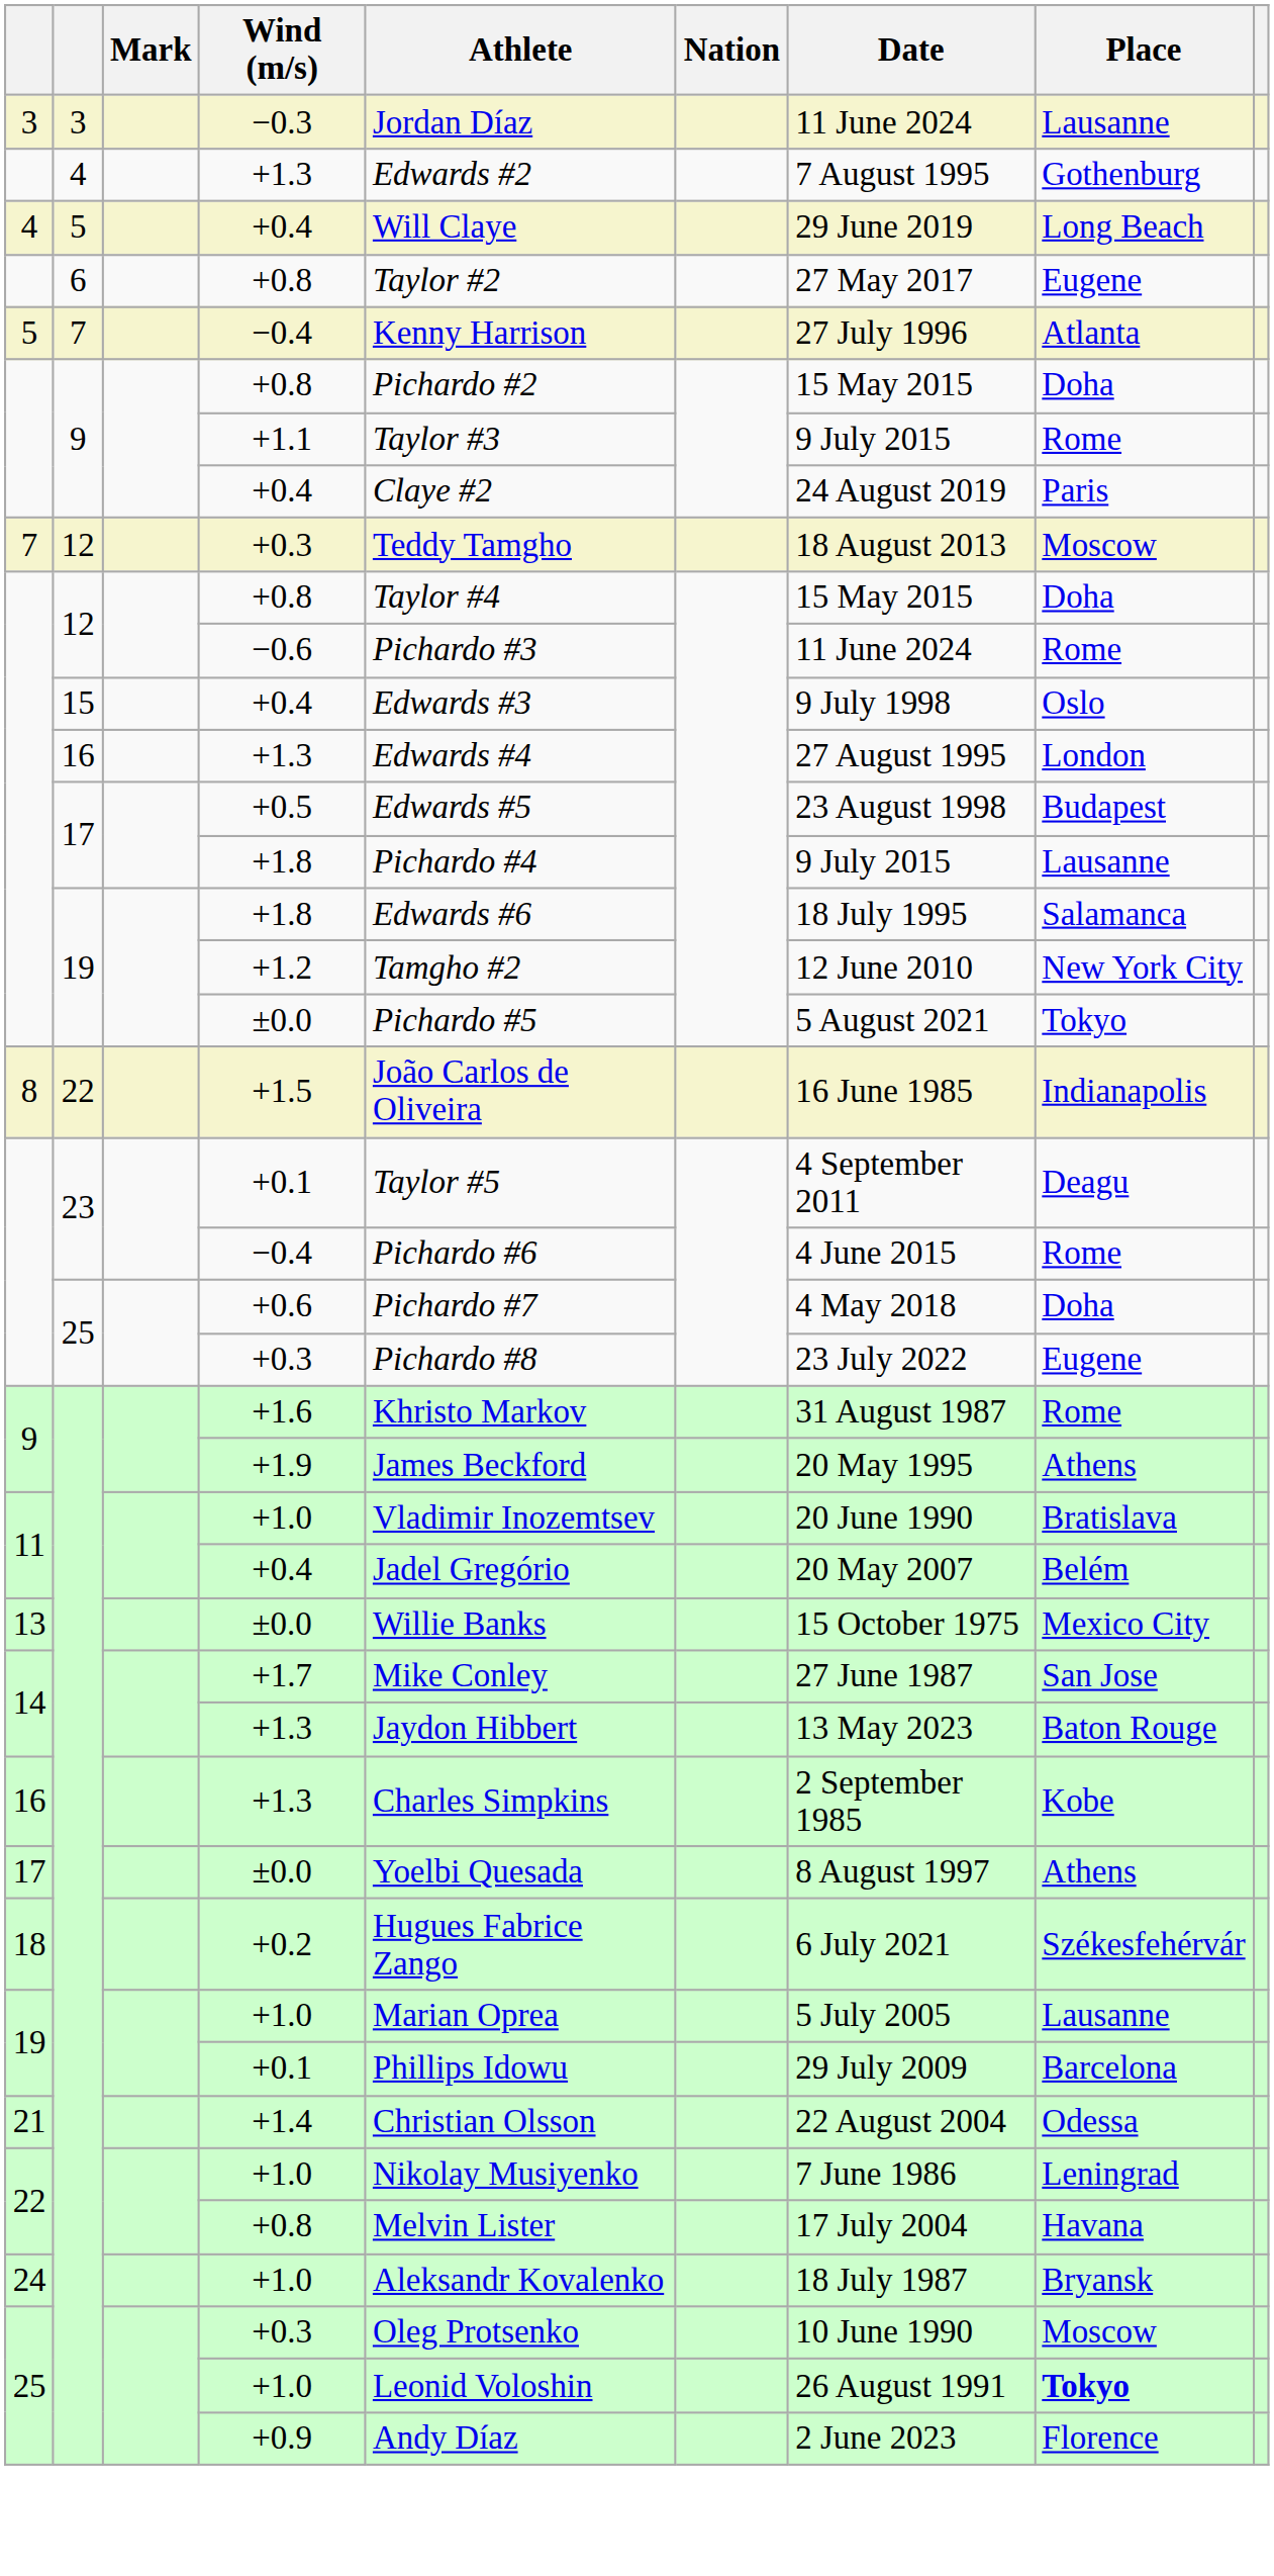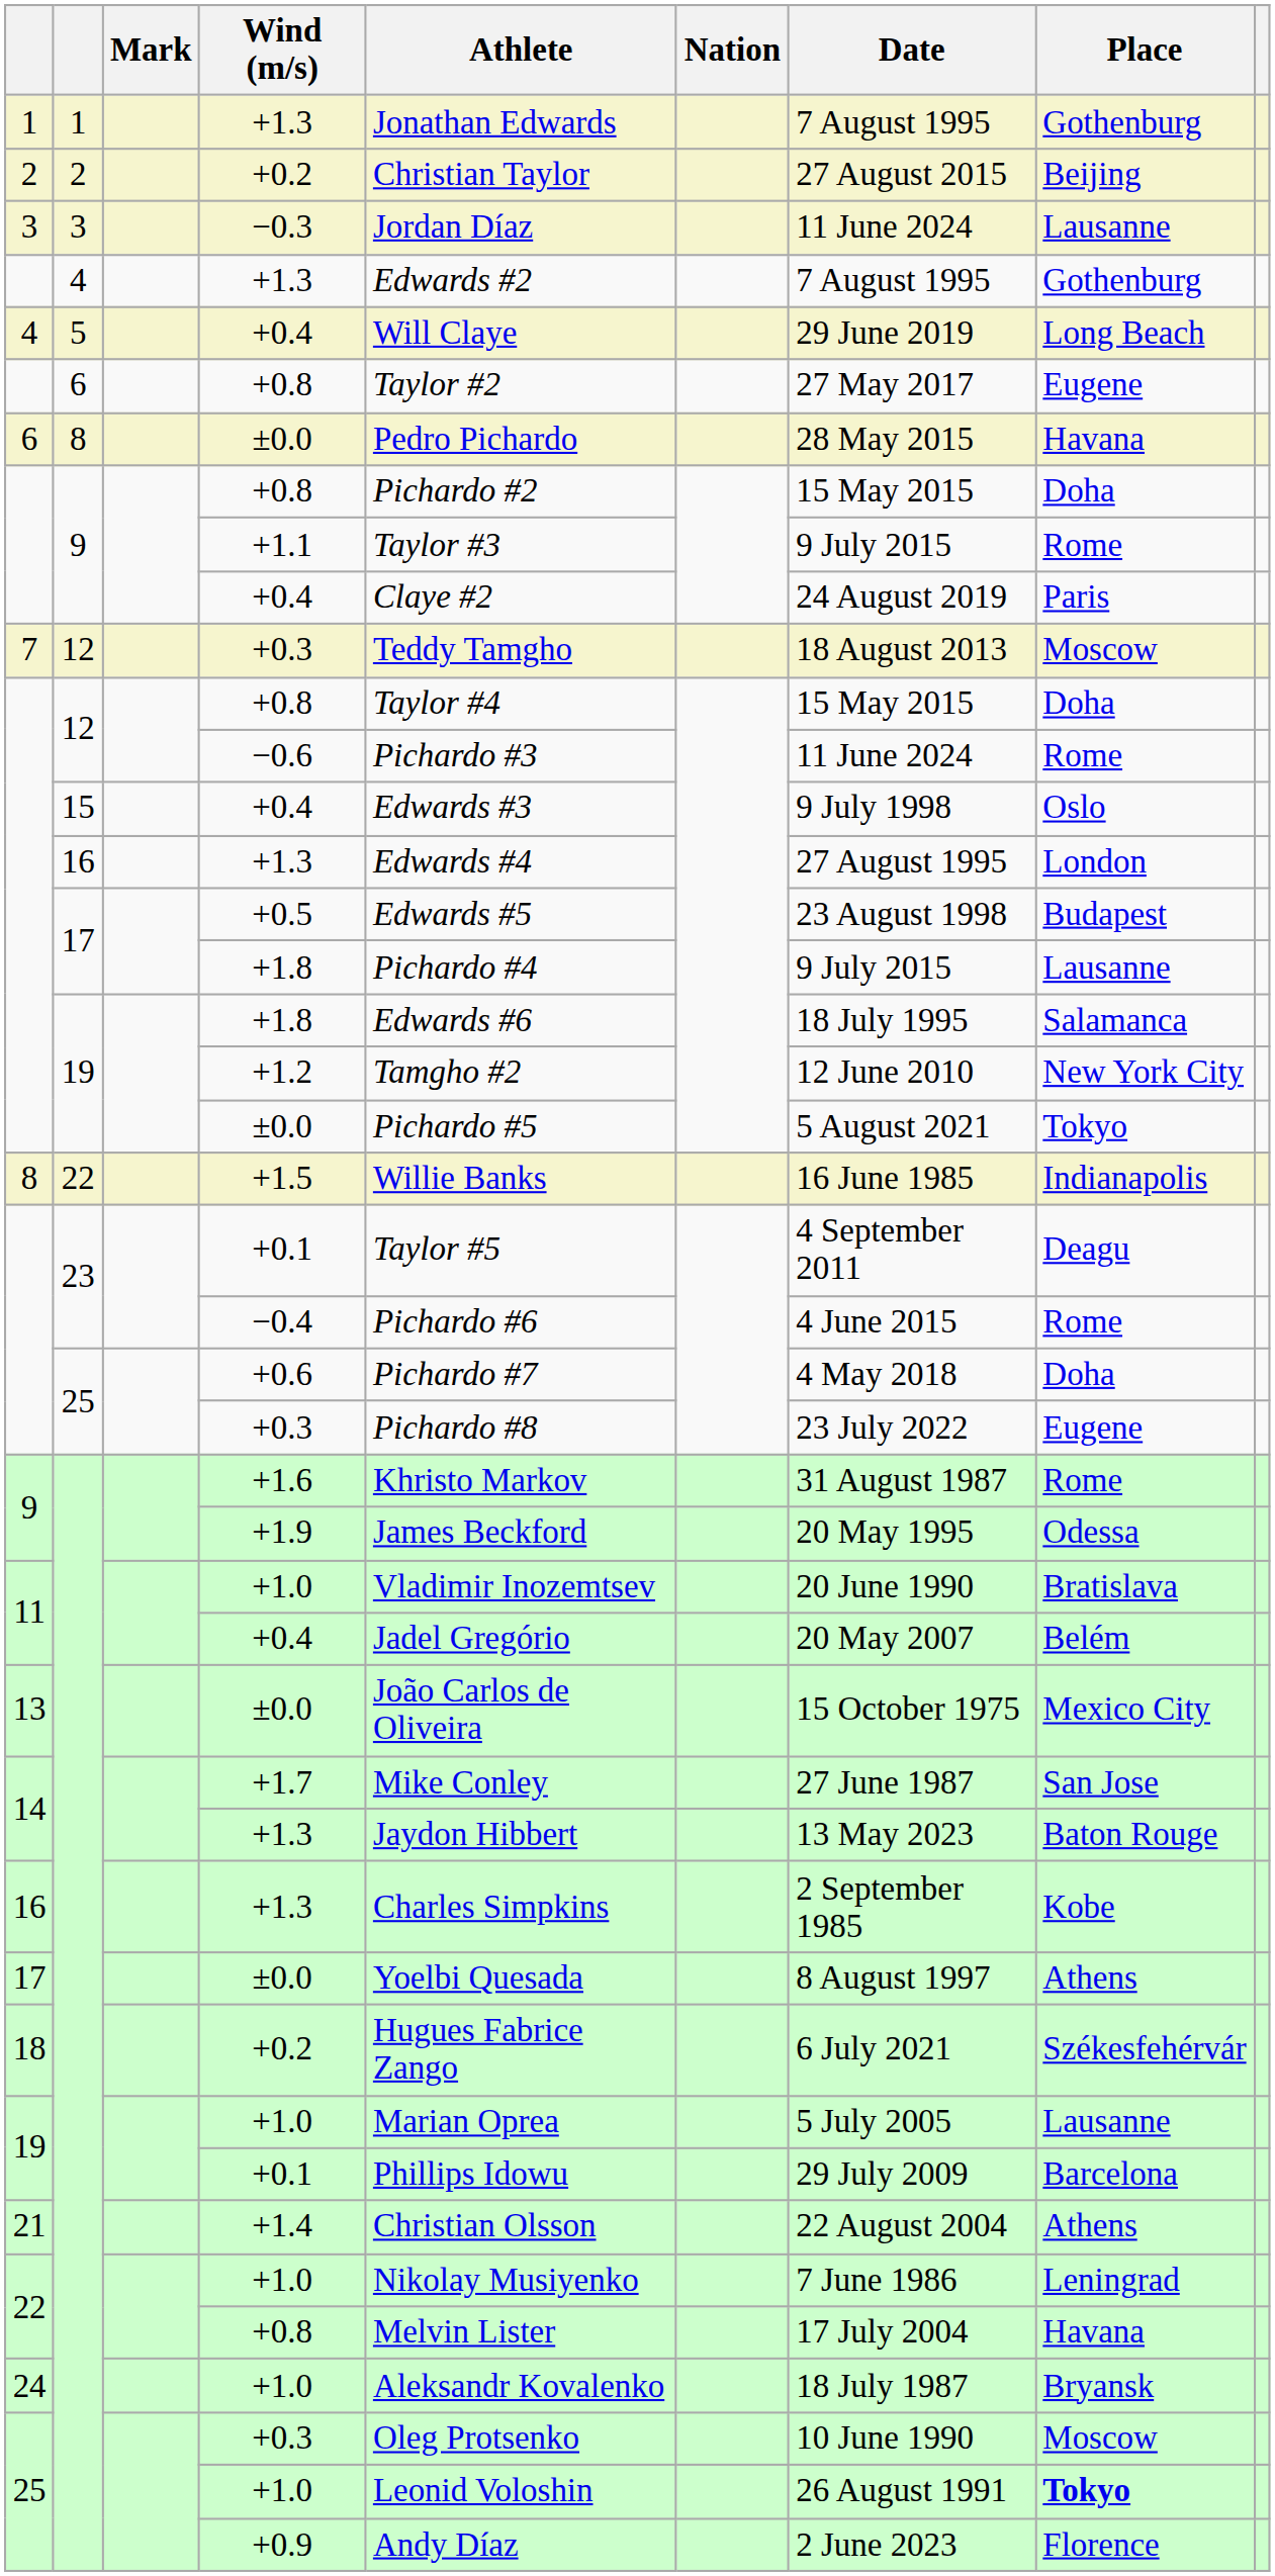+ row: 1 | 1 | +1.3 | Jonathan Edwards | 7 August 1995 | Gothenburg
+ row: 2 | 2 | +0.2 | Christian Taylor | 27 August 2015 | Beijing
- row: 5 | 7 | −0.4 | Kenny Harrison | 27 July 1996 | Atlanta
+ row: 6 | 8 | ±0.0 | Pedro Pichardo | 28 May 2015 | Havana
+1.5 | Athlete: João Carlos de Oliveira -> Willie Banks
+1.9 | Place: Athens -> Odessa
13 / ±0.0 | Athlete: Willie Banks -> João Carlos de Oliveira
+1.4 | Place: Odessa -> Athens
